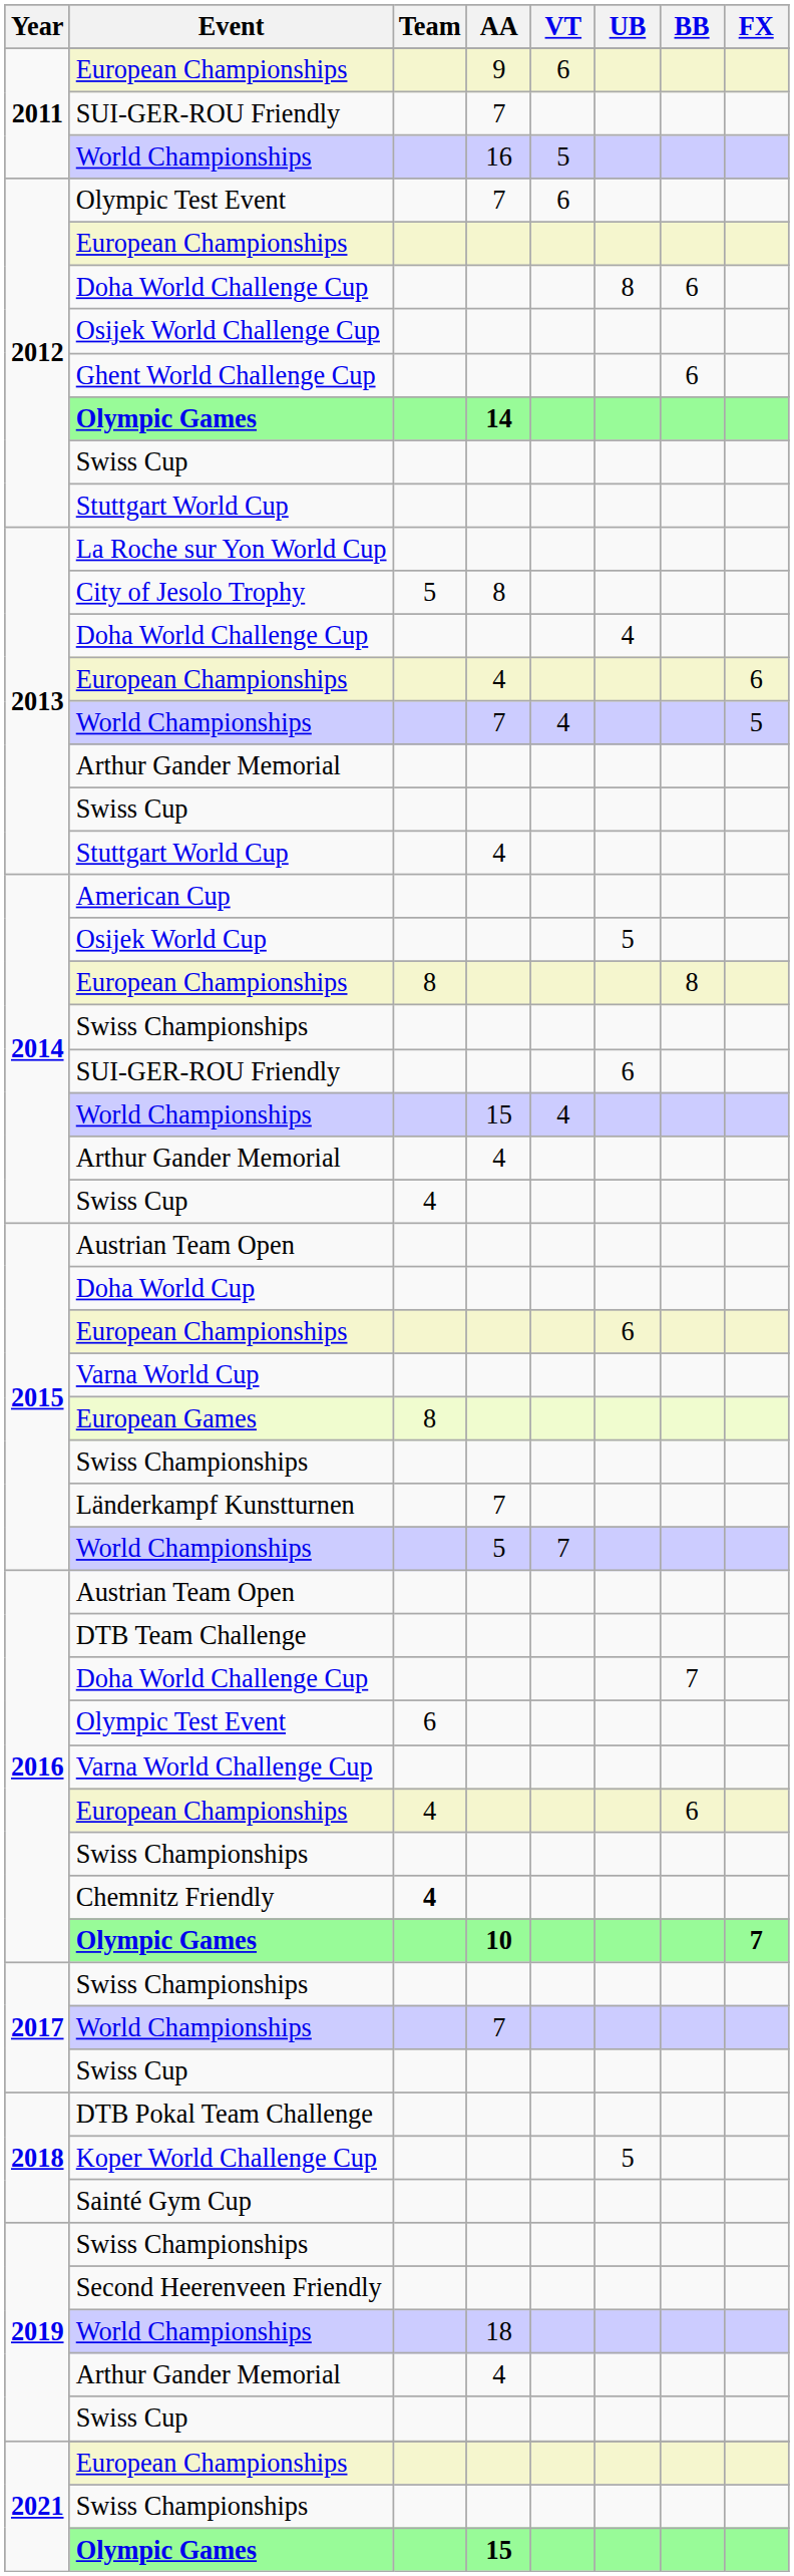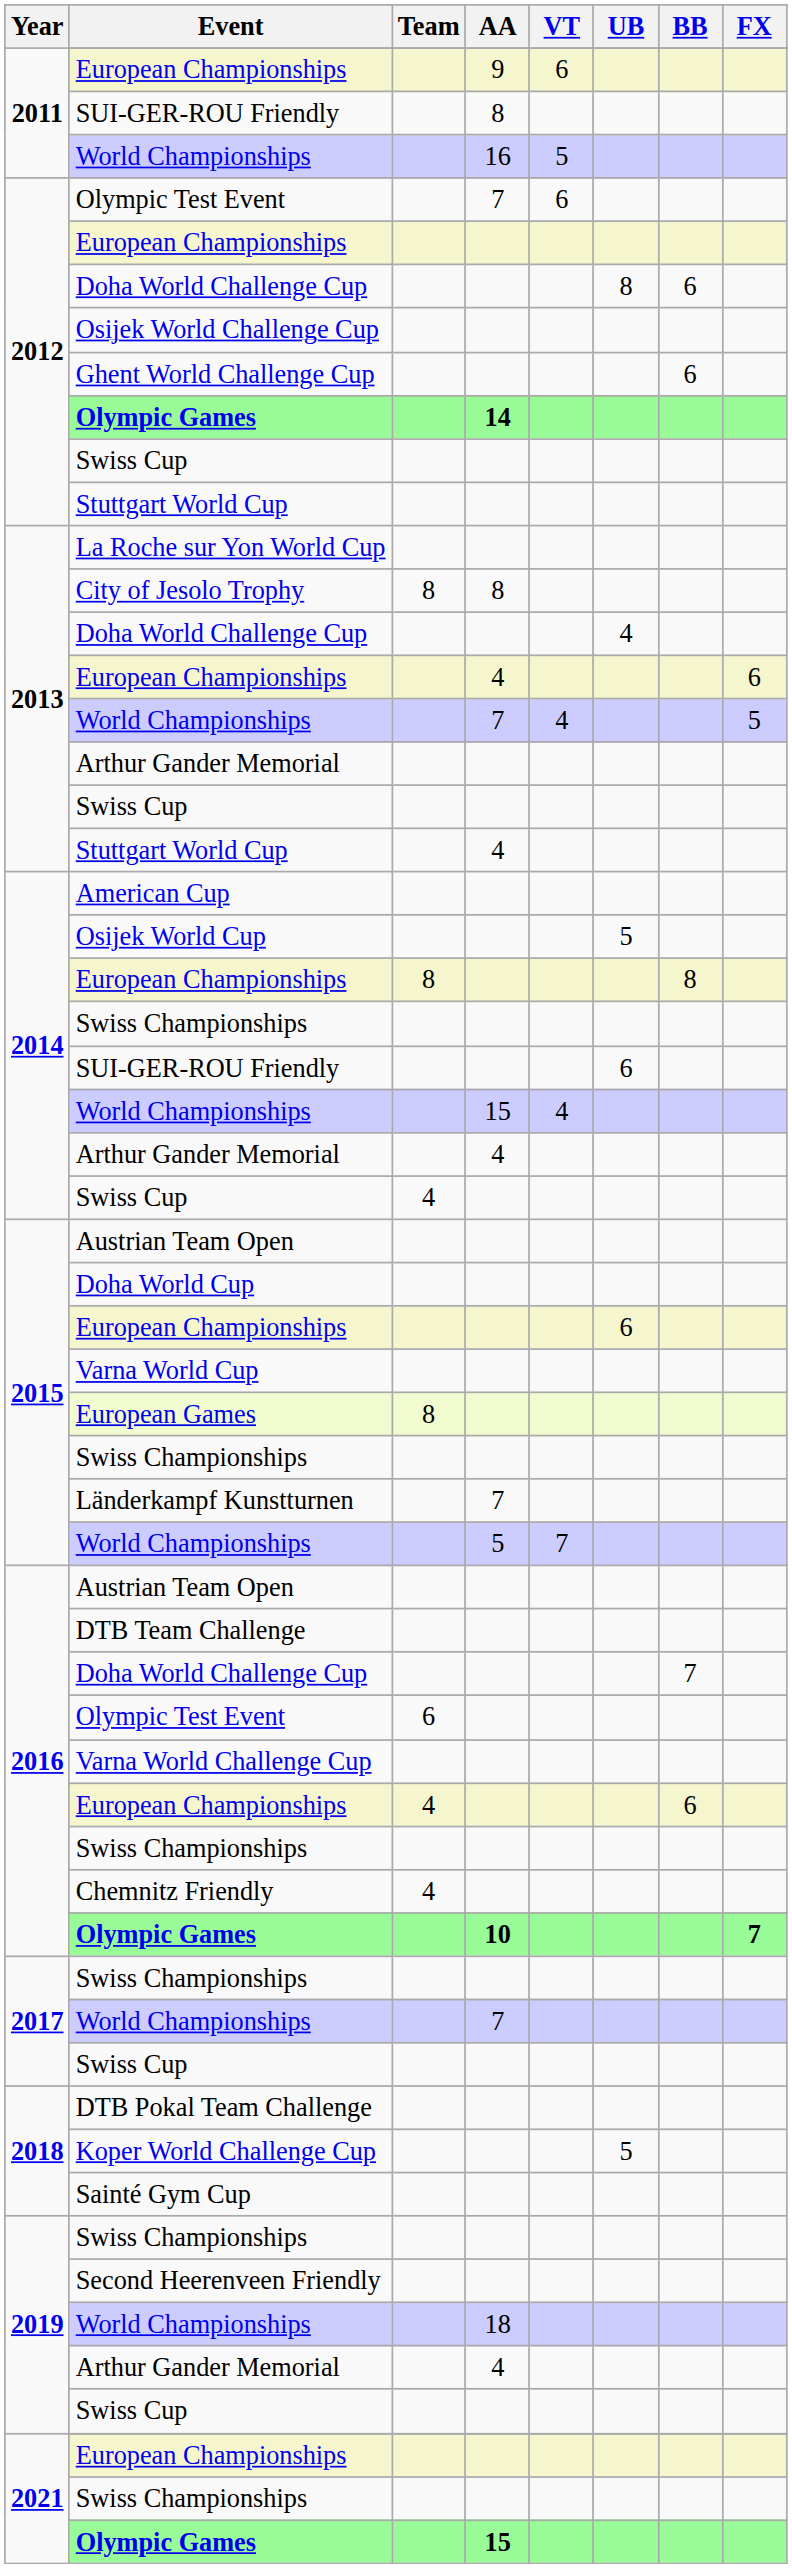2011 / SUI-GER-ROU Friendly | AA: 7 -> 8
City of Jesolo Trophy | Team: 5 -> 8
Chemnitz Friendly | Team: bold -> normal
